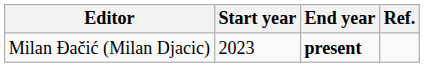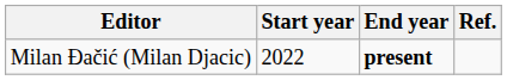Milan Đačić (Milan Djacic) | Start year: 2023 -> 2022
